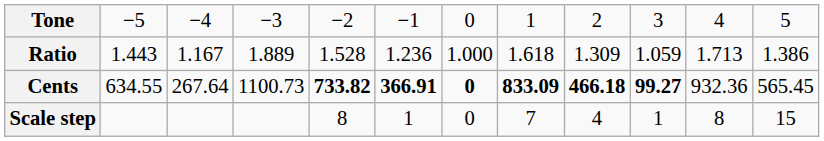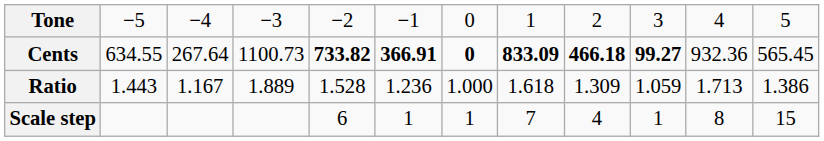rows swapped: Cents <-> Ratio
Scale step | column 5: 8 -> 6
Scale step | column 7: 0 -> 1
